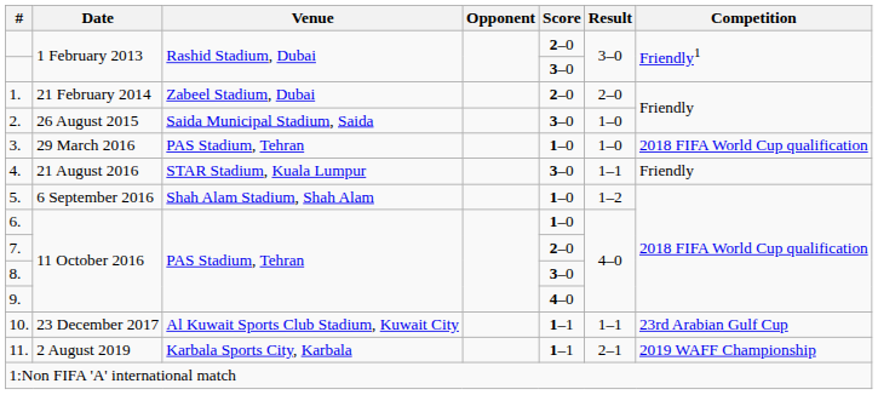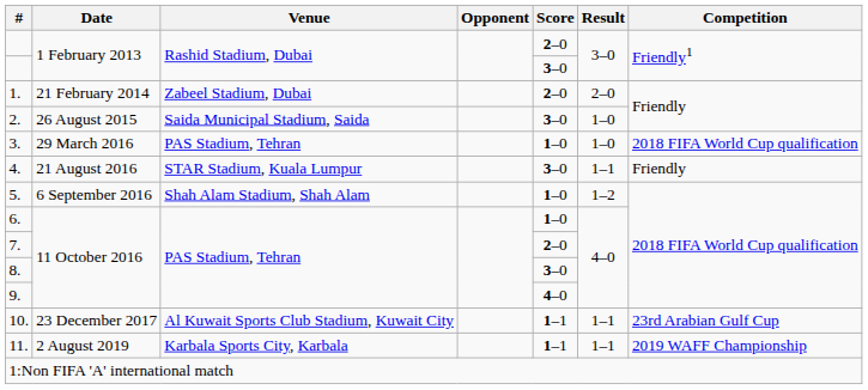11. | Result: 2–1 -> 1–1
